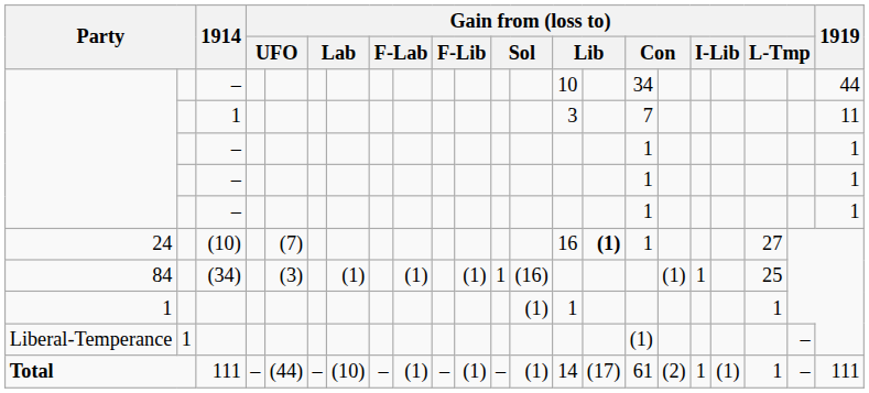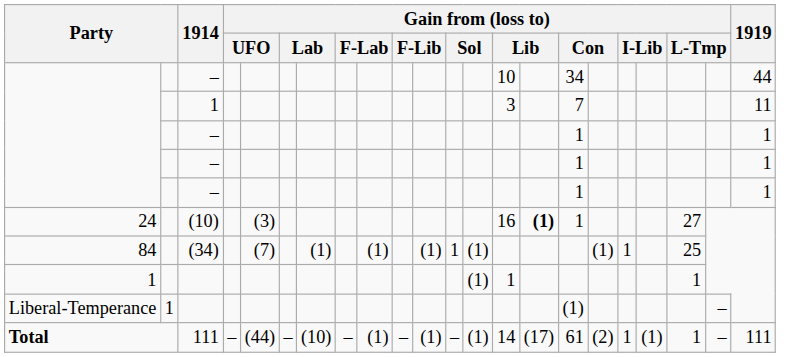24 | column 5: (7) -> (3)
84 | column 5: (3) -> (7)
84 | column 13: (16) -> (1)
